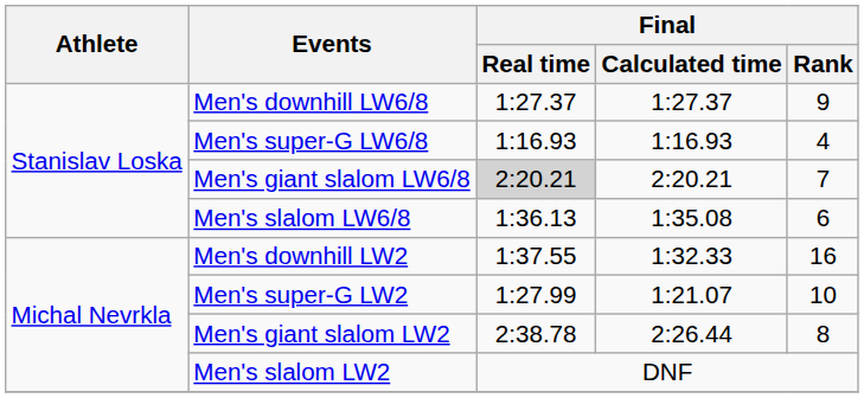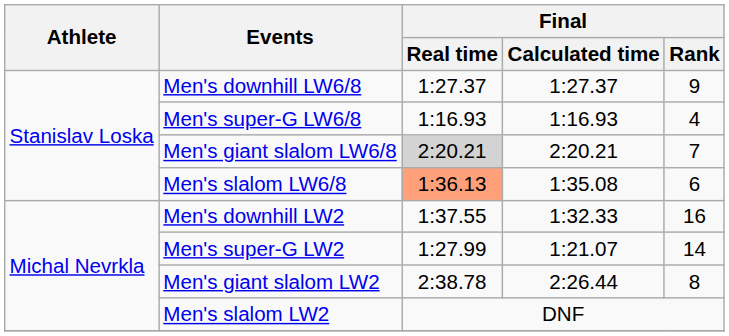Men's slalom LW6/8 | Final / Real time: no background -> lightsalmon background
Men's super-G LW2 | Final / Rank: 10 -> 14
